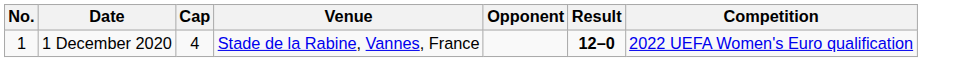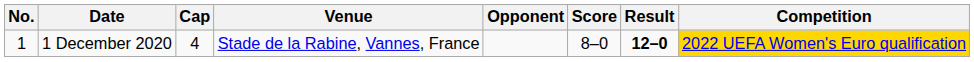+ column: Score | 8–0
1 December 2020 | Competition: no background -> gold background
